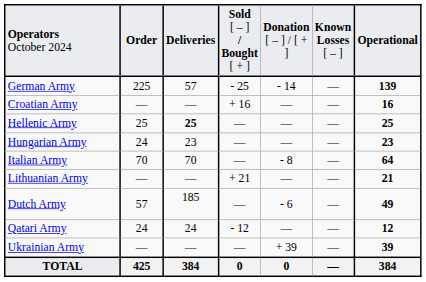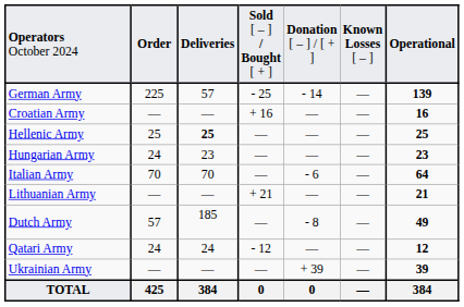Italian Army | column 5: - 8 -> - 6
Dutch Army | column 5: - 6 -> - 8
